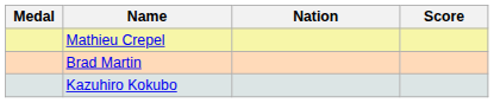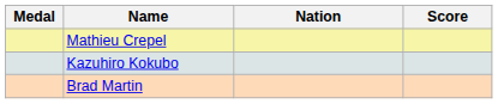rows swapped: Kazuhiro Kokubo <-> Brad Martin
